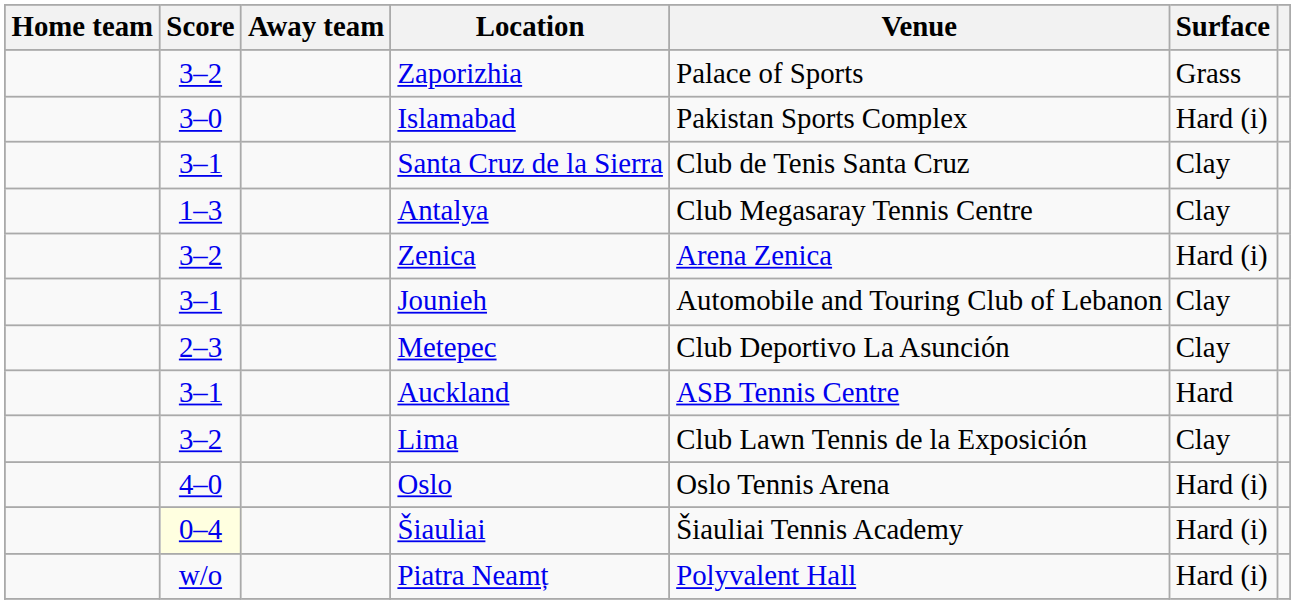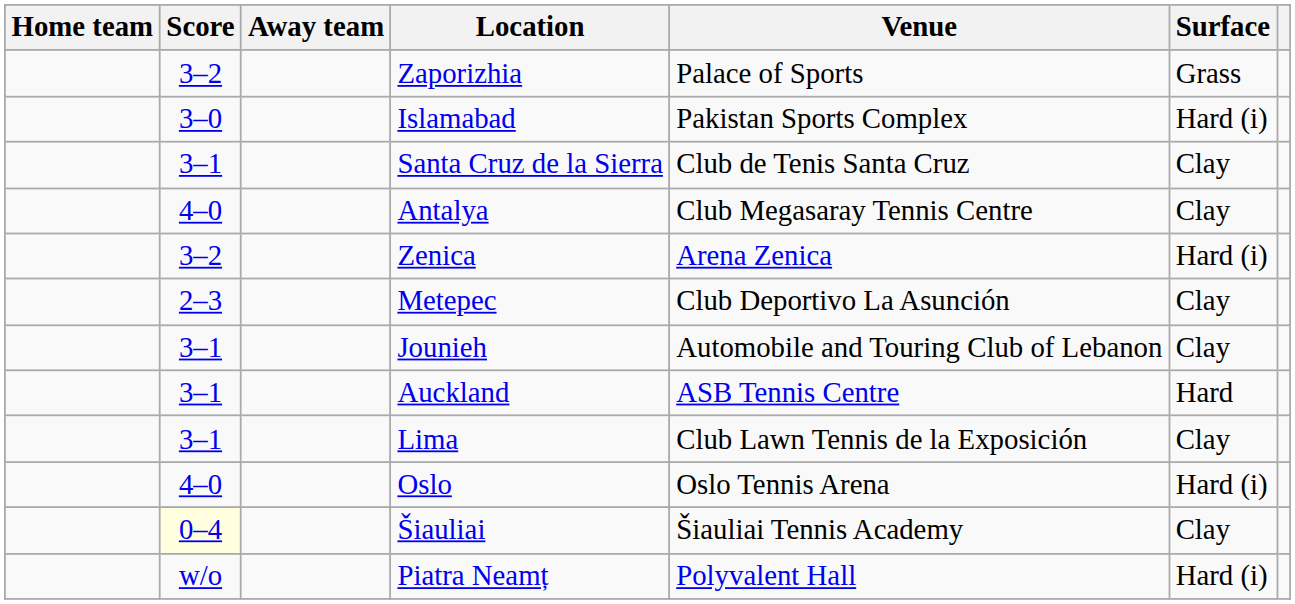Antalya | Score: 1–3 -> 4–0
rows swapped: Metepec <-> Jounieh
Lima | Score: 3–2 -> 3–1
Šiauliai | Surface: Hard (i) -> Clay
